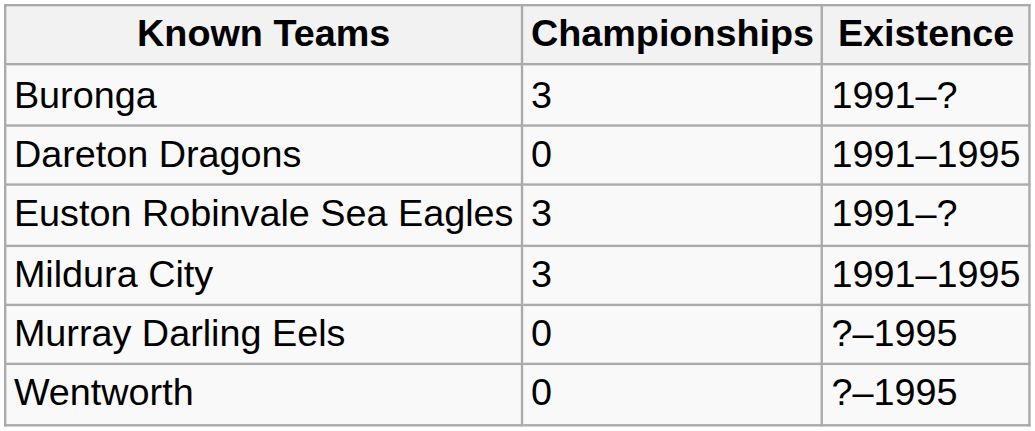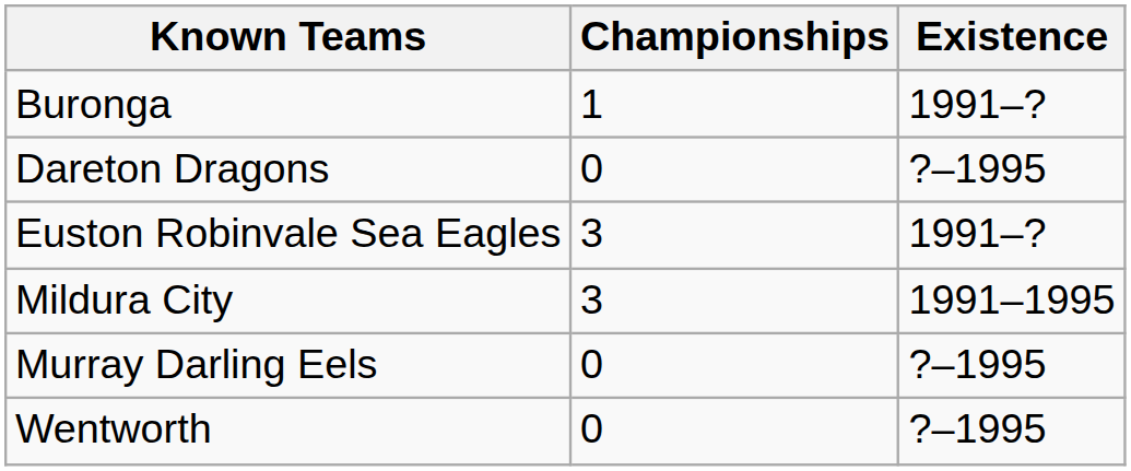Buronga | Championships: 3 -> 1
Dareton Dragons | Existence: 1991–1995 -> ?–1995
